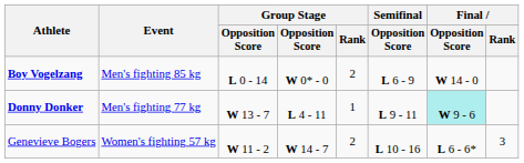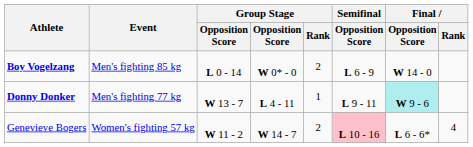Genevieve Bogers | Semifinal / Opposition Score: no background -> pink background
Genevieve Bogers | Final / Rank: 3 -> 4
